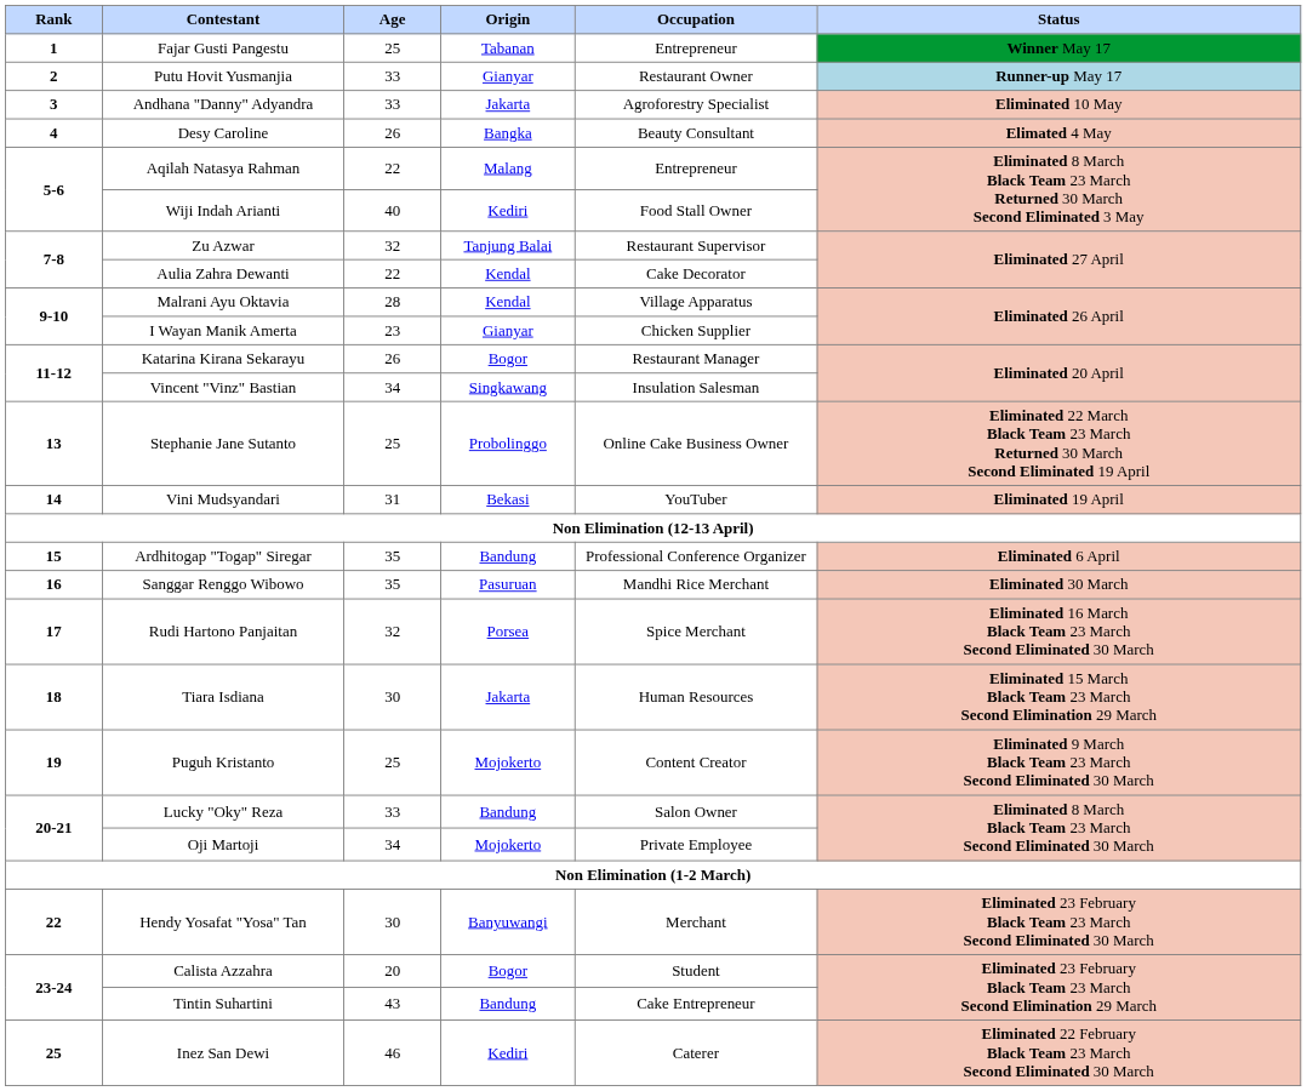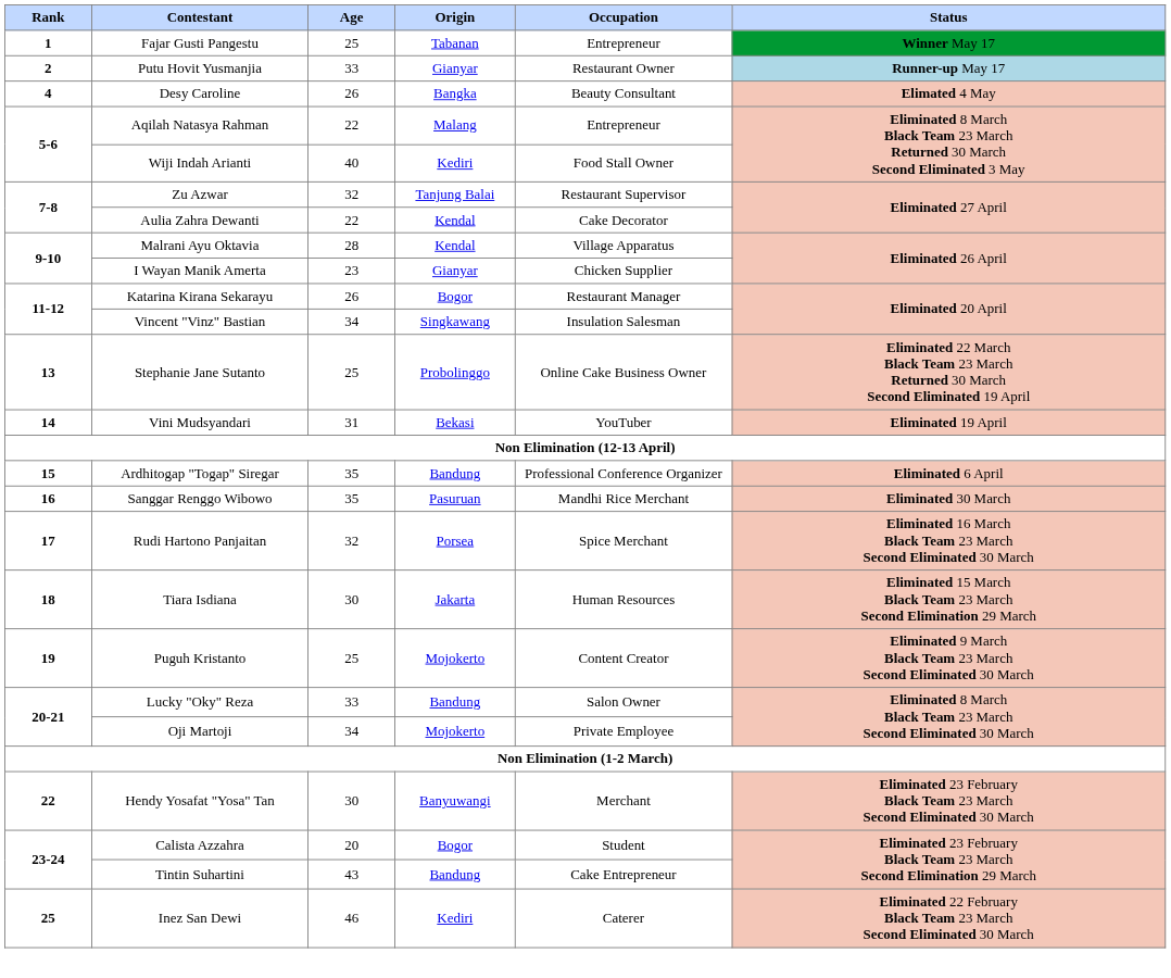- row: 3 | Andhana "Danny" Adyandra | 33 | Jakarta | Agroforestry Specialist | Eliminated 10 May
